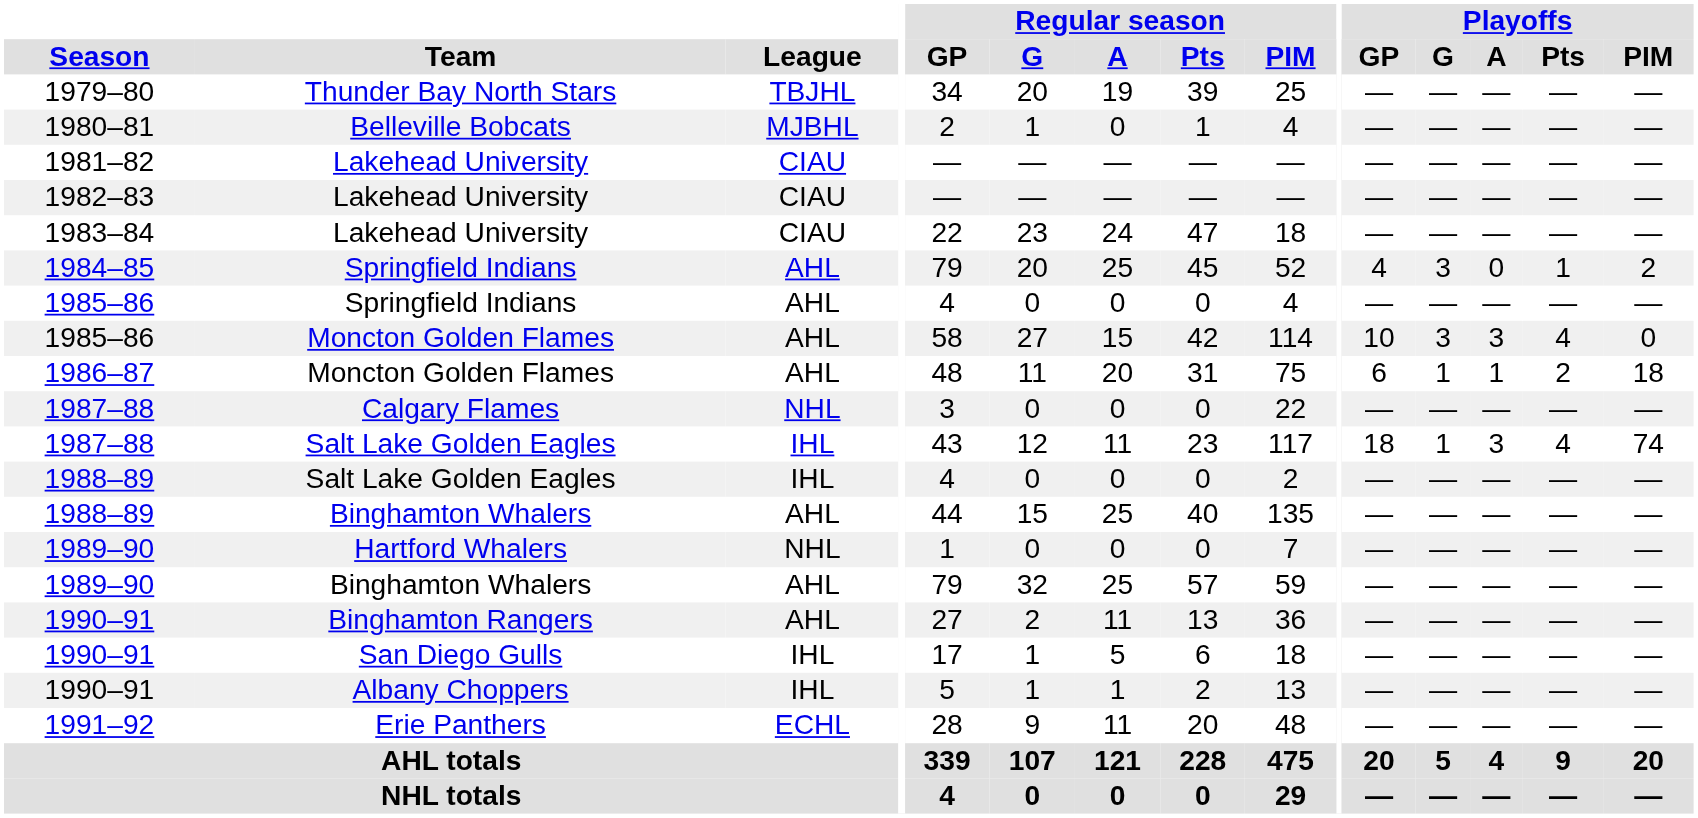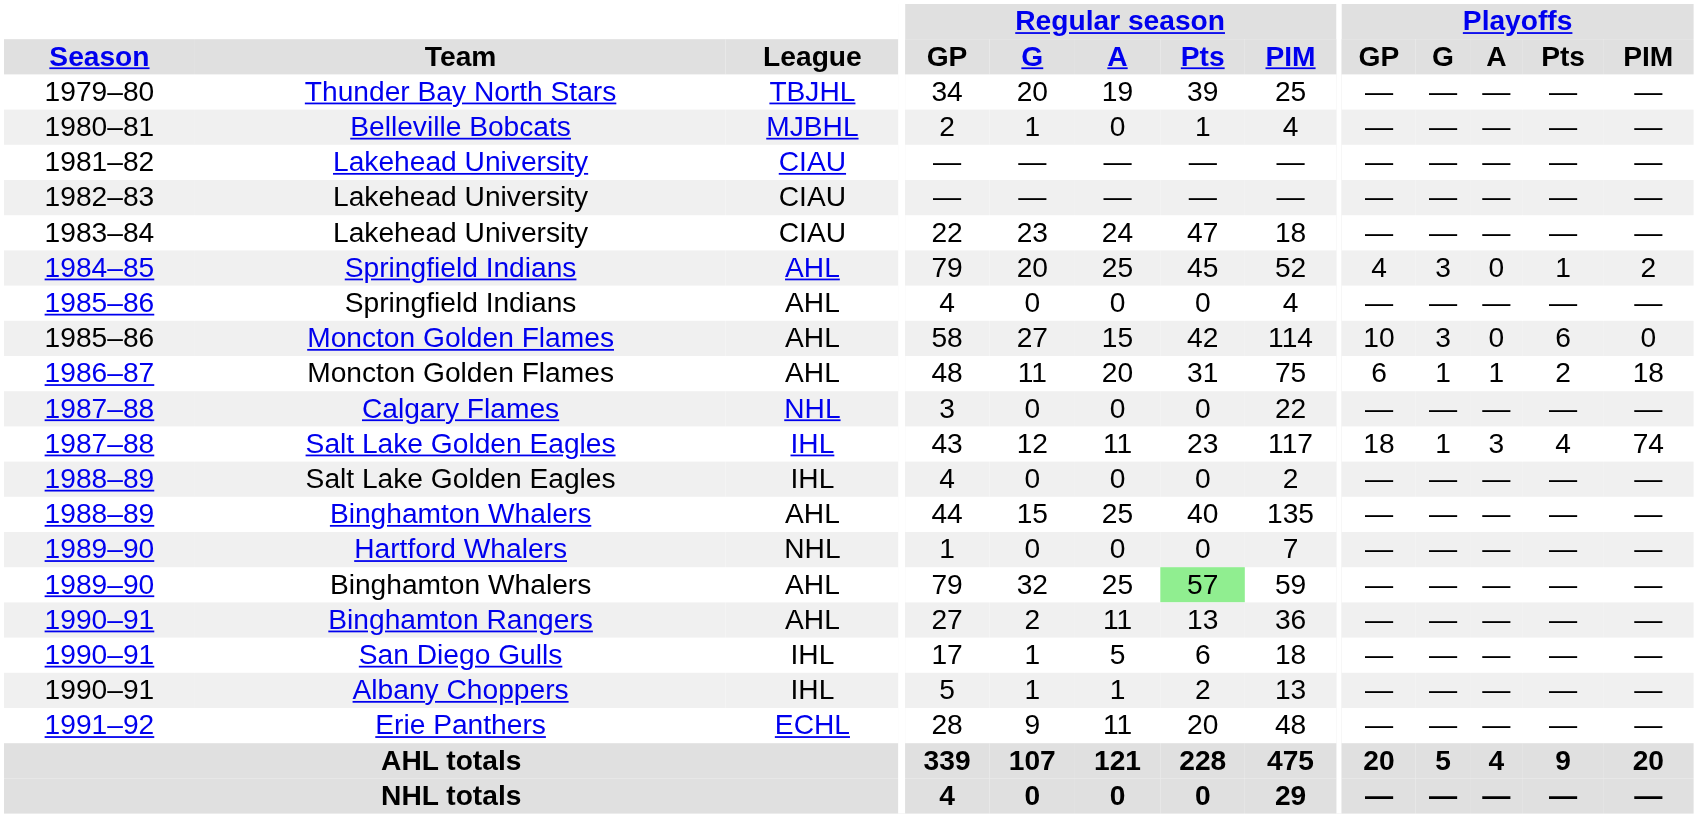1985–86 / Moncton Golden Flames | Playoffs / A: 3 -> 0
1985–86 / Moncton Golden Flames | Playoffs / Pts: 4 -> 6
1989–90 / Binghamton Whalers | Regular season / Pts: no background -> lightgreen background
